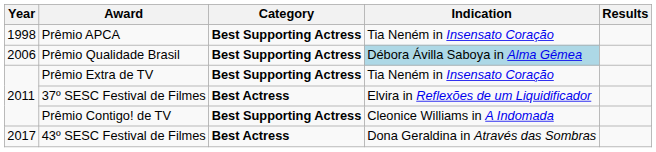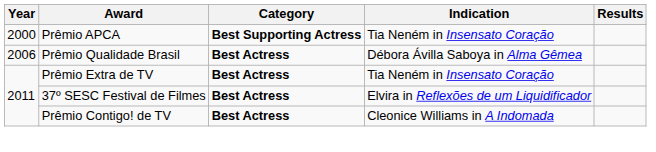Prêmio APCA | Year: 1998 -> 2000
Prêmio Qualidade Brasil | Category: Best Supporting Actress -> Best Actress
Prêmio Qualidade Brasil | Indication: lightblue background -> no background
Prêmio Extra de TV | Category: Best Supporting Actress -> Best Actress
Prêmio Contigo! de TV | Category: Best Supporting Actress -> Best Actress
- row: 2017 | 43º SESC Festival de Filmes | Best Actress | Dona Geraldina in Através das Sombras
